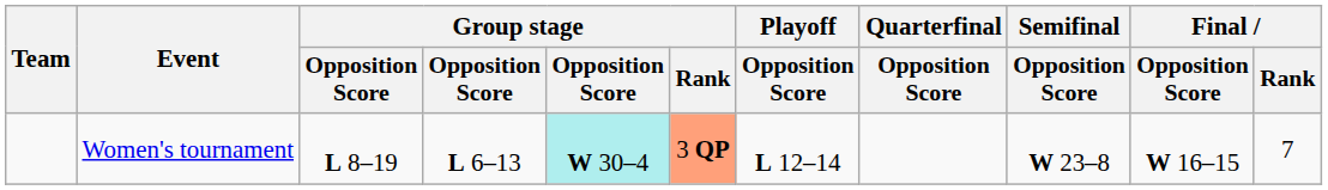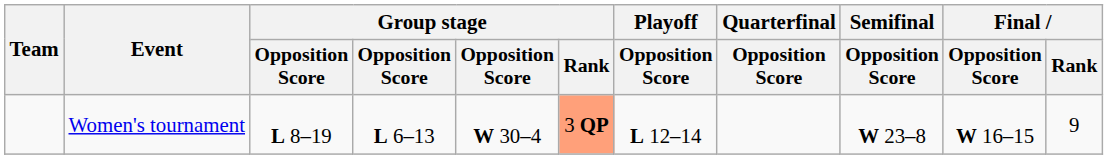Women's tournament | column 5: paleturquoise background -> no background
Women's tournament | Final / Rank: 7 -> 9
